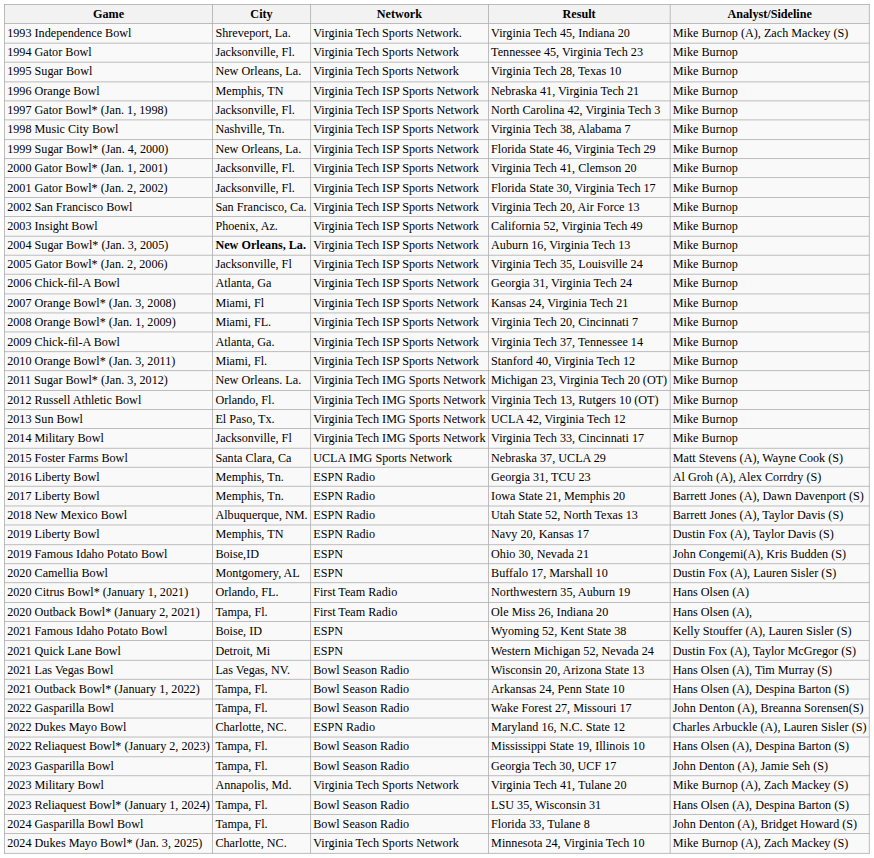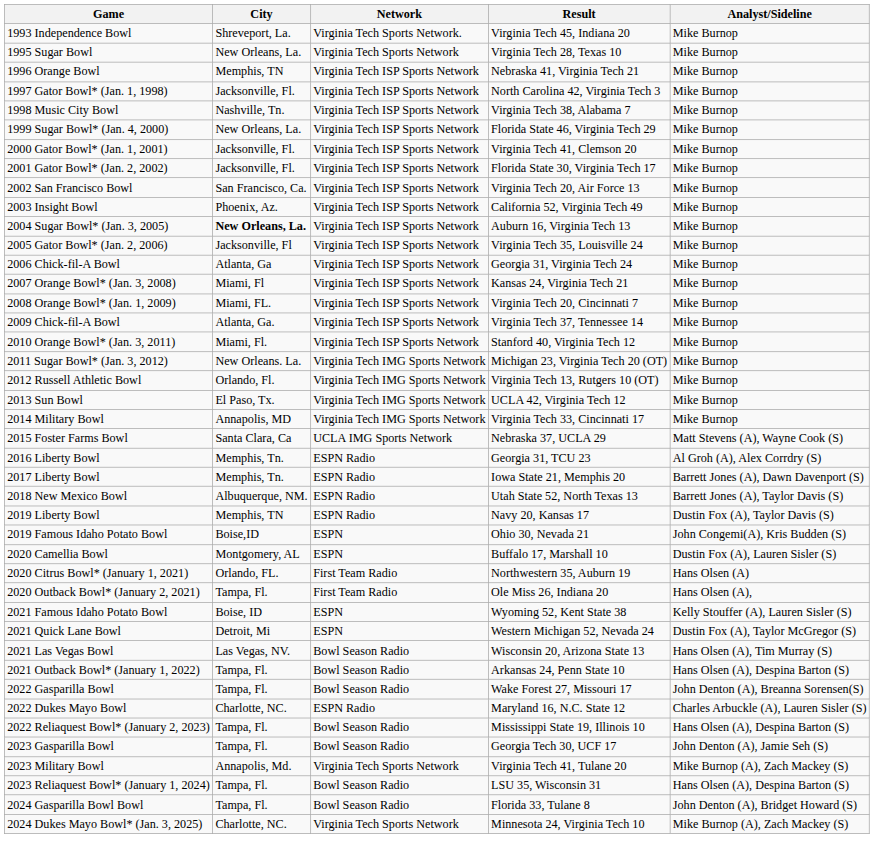1993 Independence Bowl | Analyst/Sideline: Mike Burnop (A), Zach Mackey (S) -> Mike Burnop
- row: 1994 Gator Bowl | Jacksonville, Fl. | Virginia Tech Sports Network | Tennessee 45, Virginia Tech 23 | Mike Burnop
2014 Military Bowl | City: Jacksonville, Fl -> Annapolis, MD
